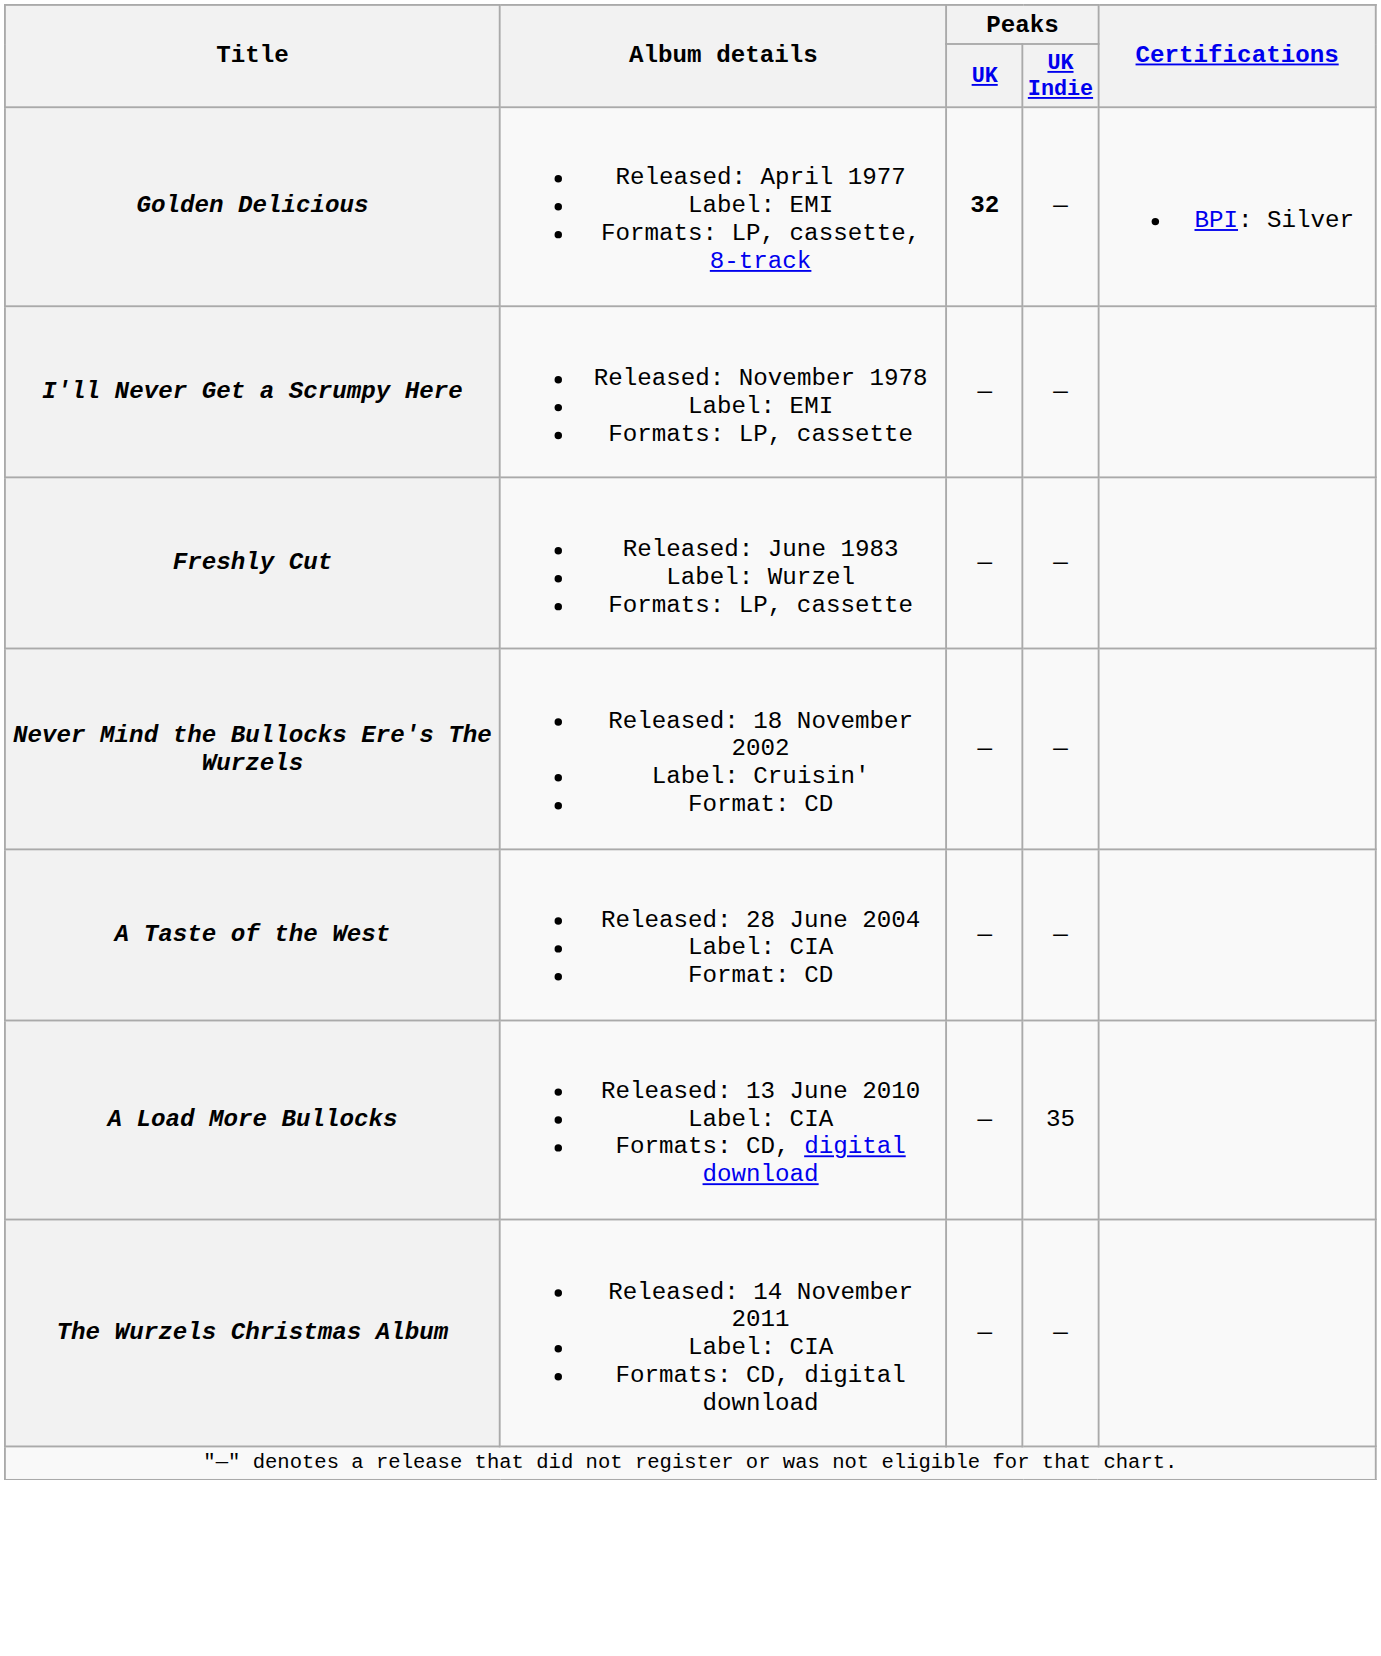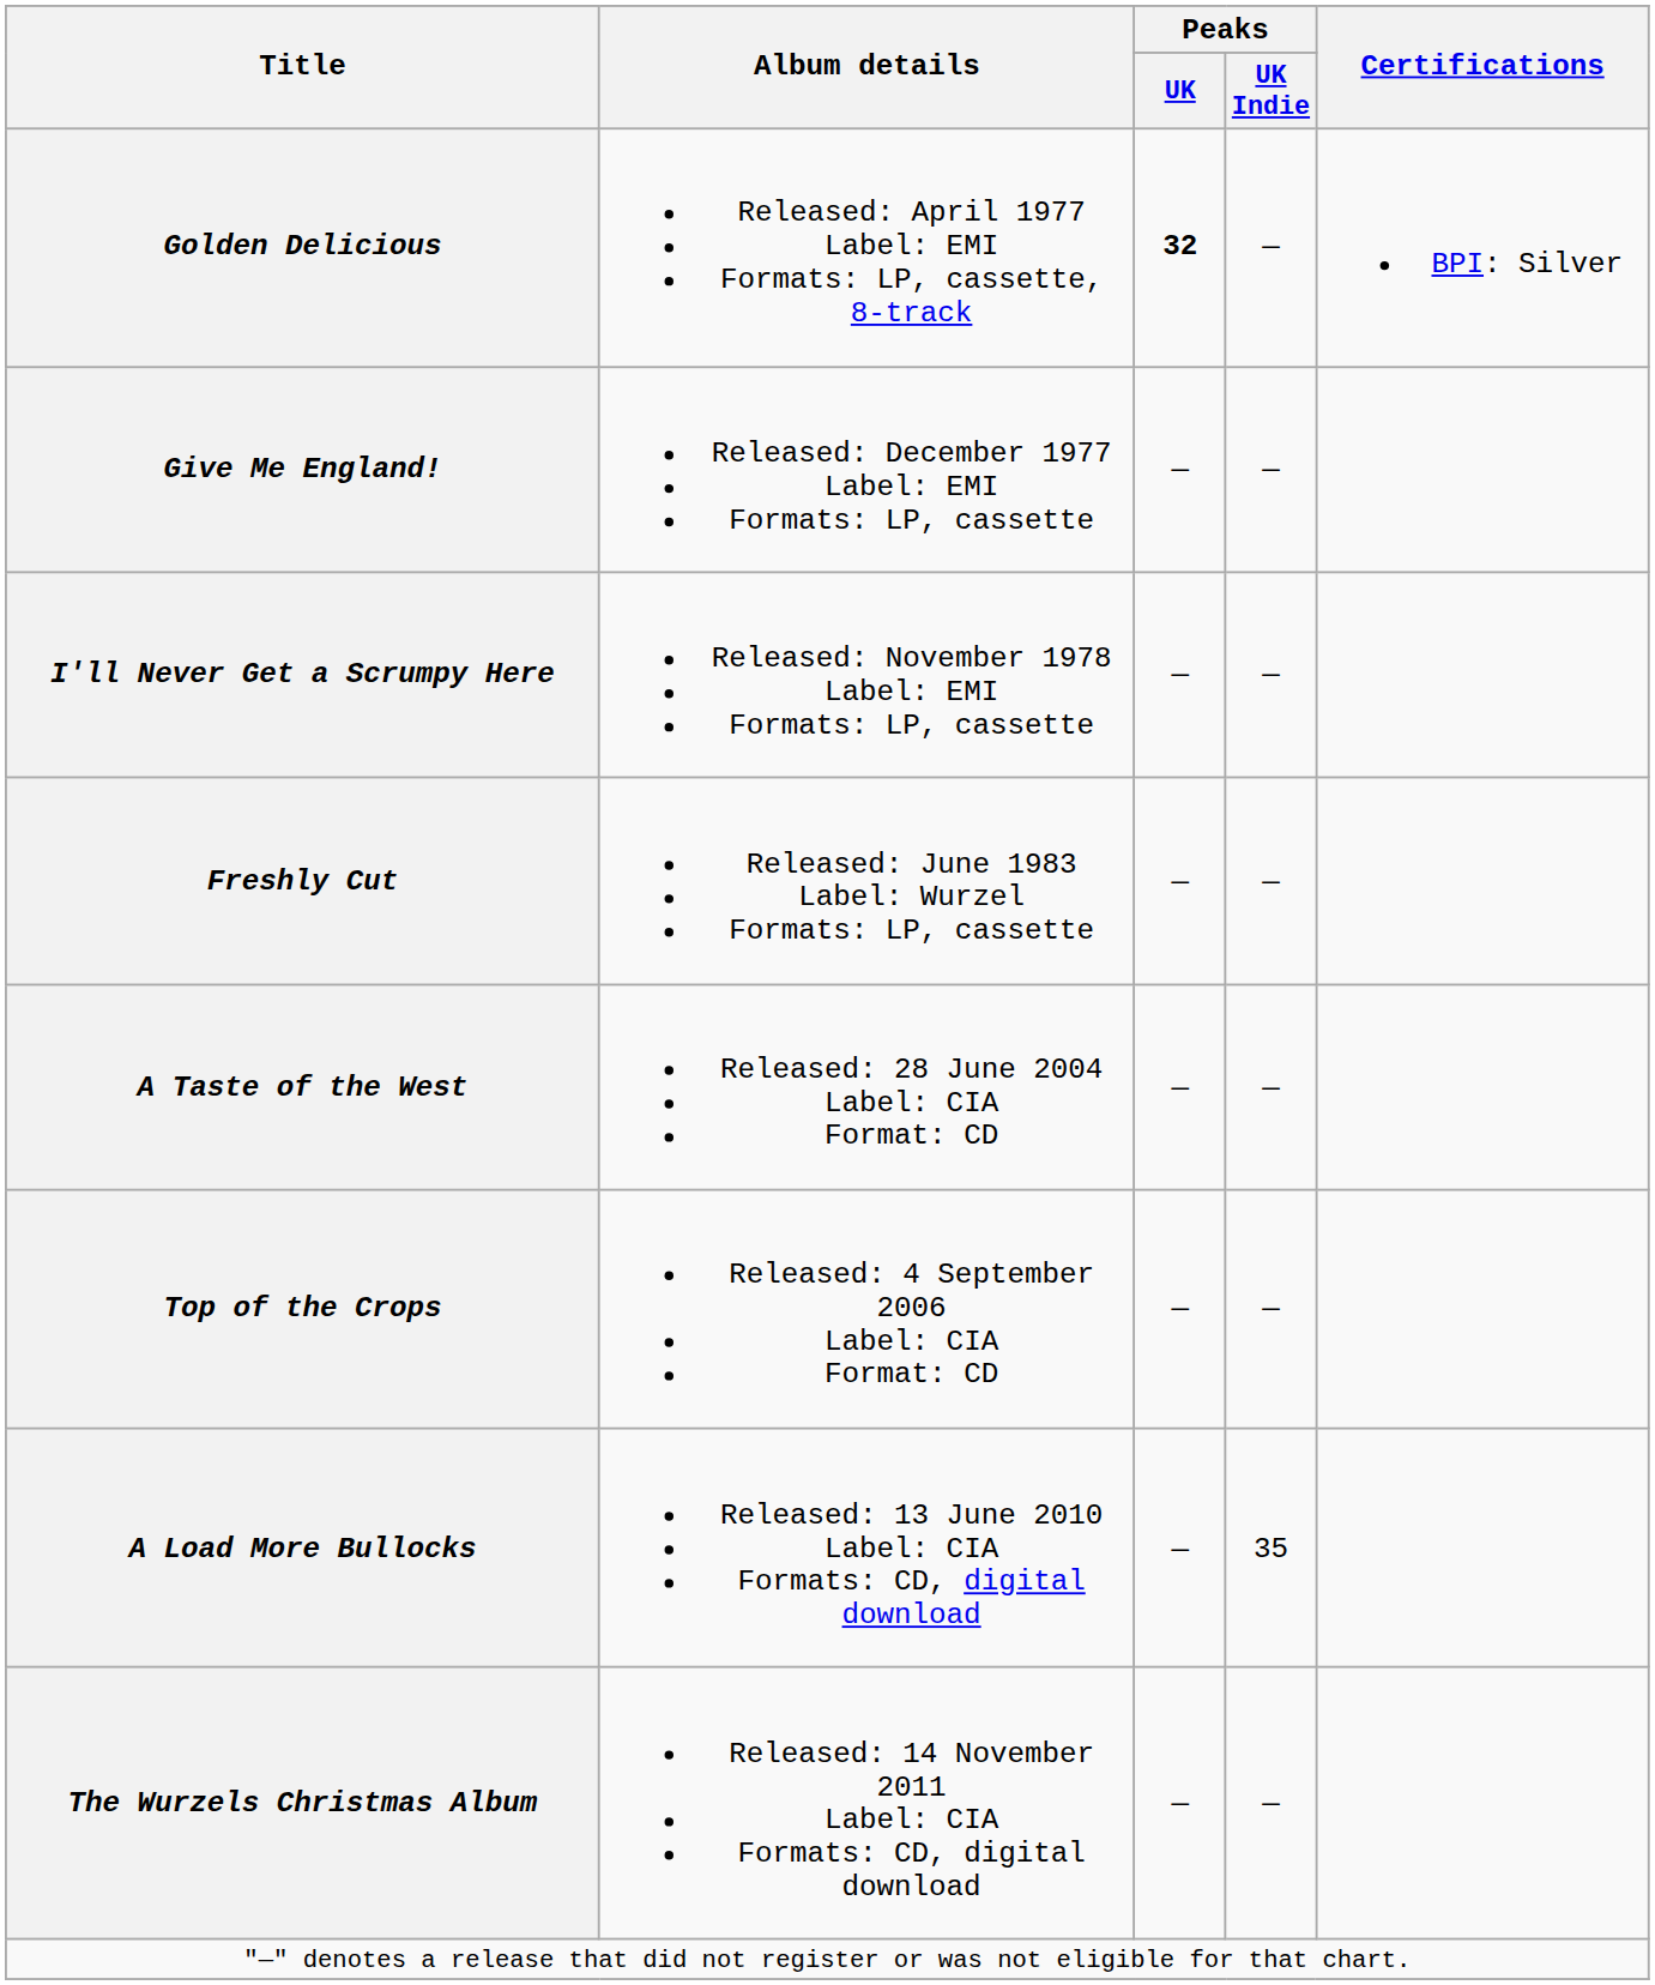+ row: Give Me England! | Released: December 1977 Label: EMI Formats: LP, cassette | — | —
- row: Never Mind the Bullocks Ere's The Wurzels | Released: 18 November 2002 Label: Cruisin' Format: CD | — | —
+ row: Top of the Crops | Released: 4 September 2006 Label: CIA Format: CD | — | —
